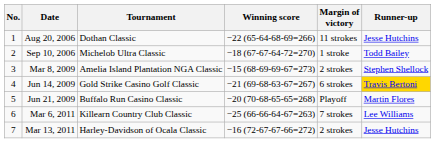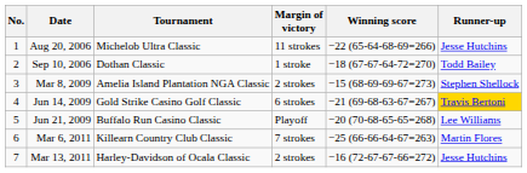columns swapped: Winning score <-> Margin of victory
Aug 20, 2006 | Tournament: Dothan Classic -> Michelob Ultra Classic
Sep 10, 2006 | Tournament: Michelob Ultra Classic -> Dothan Classic
Jun 21, 2009 | Runner-up: Martin Flores -> Lee Williams
Mar 6, 2011 | Runner-up: Lee Williams -> Martin Flores
